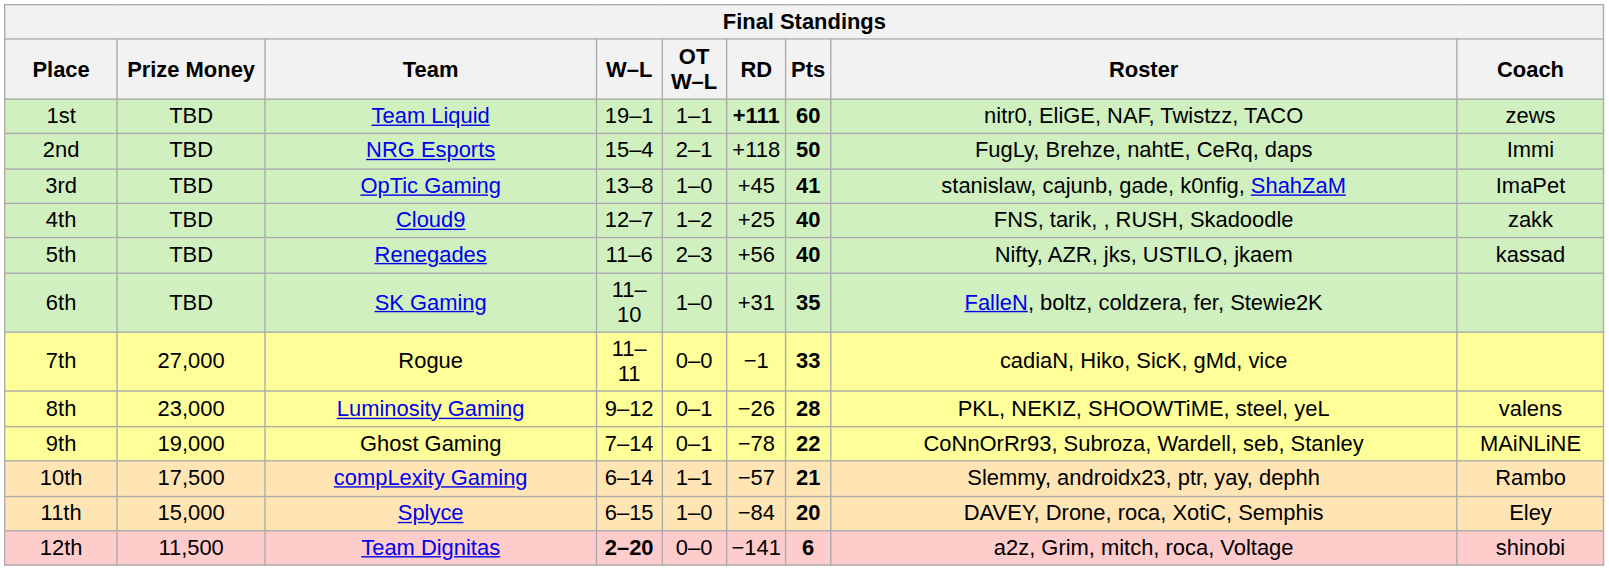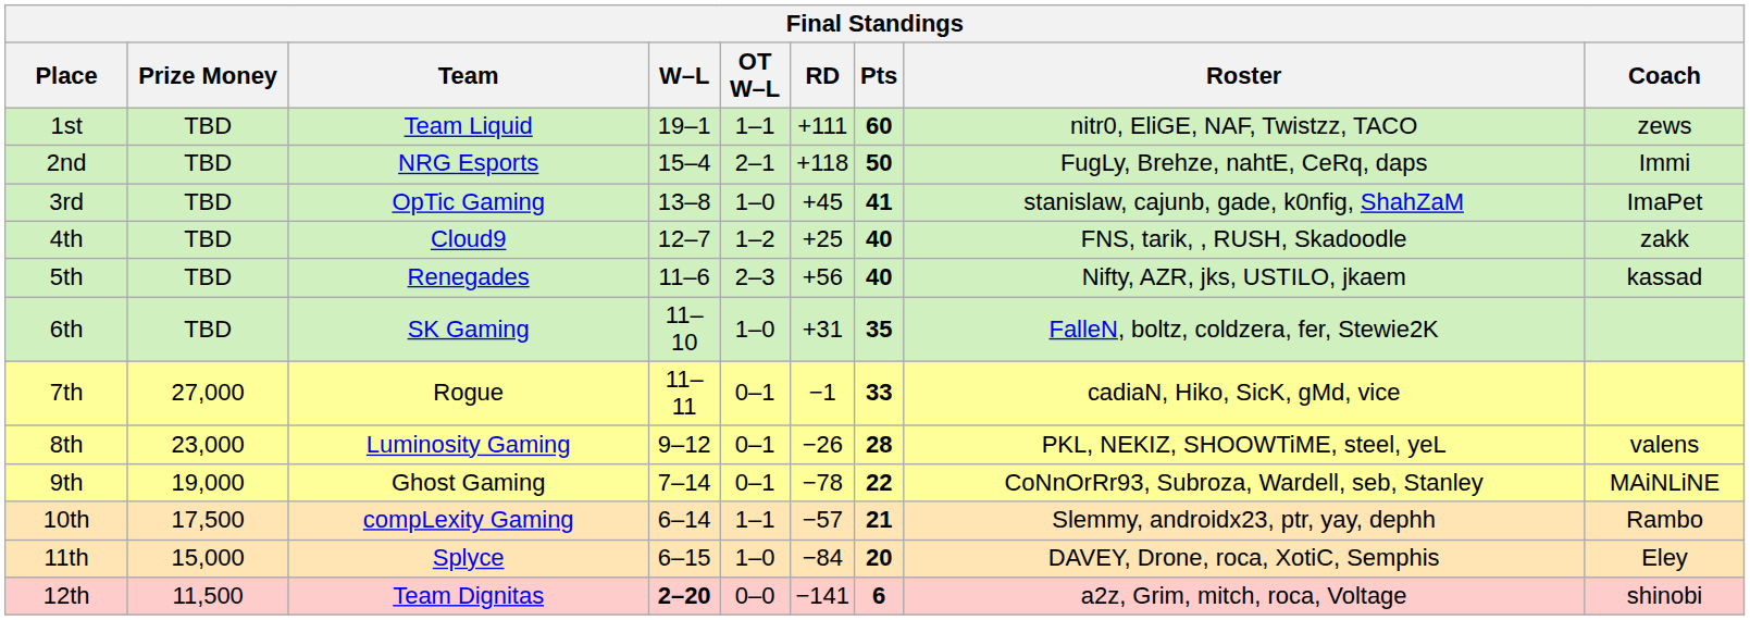1st | RD: bold -> normal
7th | OT W–L: 0–0 -> 0–1
